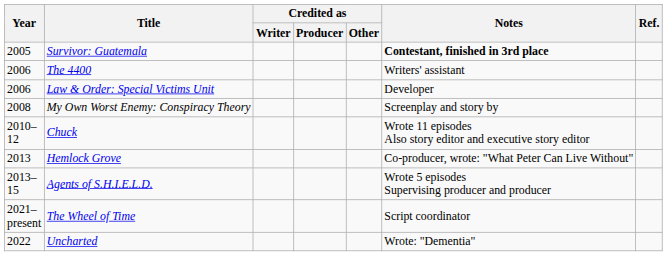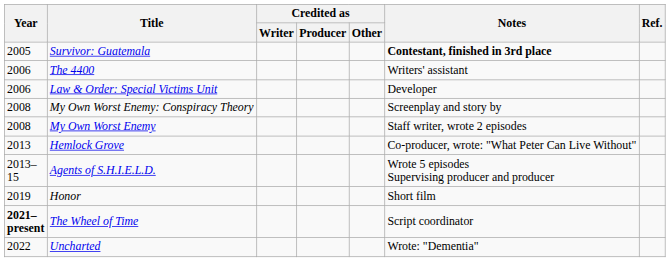+ row: 2008 | My Own Worst Enemy | Staff writer, wrote 2 episodes
- row: 2010–12 | Chuck | Wrote 11 episodes Also story editor and executive story editor
+ row: 2019 | Honor | Short film
The Wheel of Time | Year: normal -> bold
